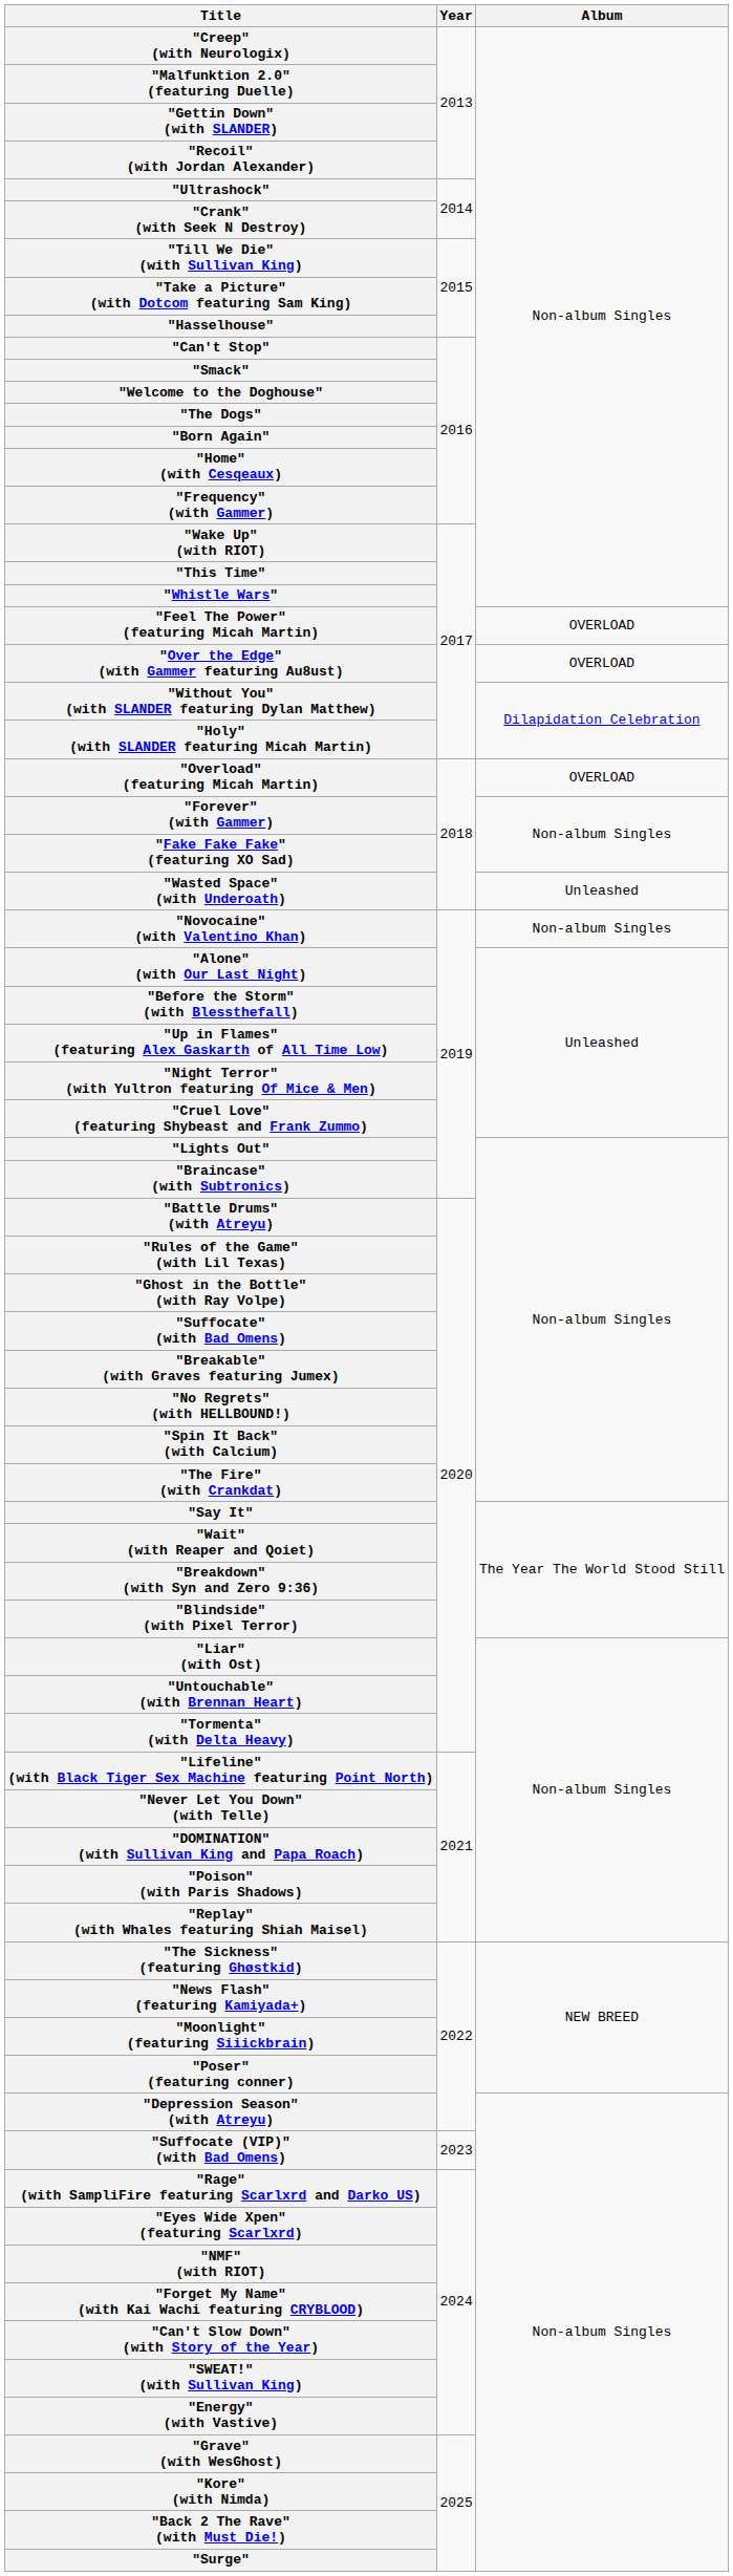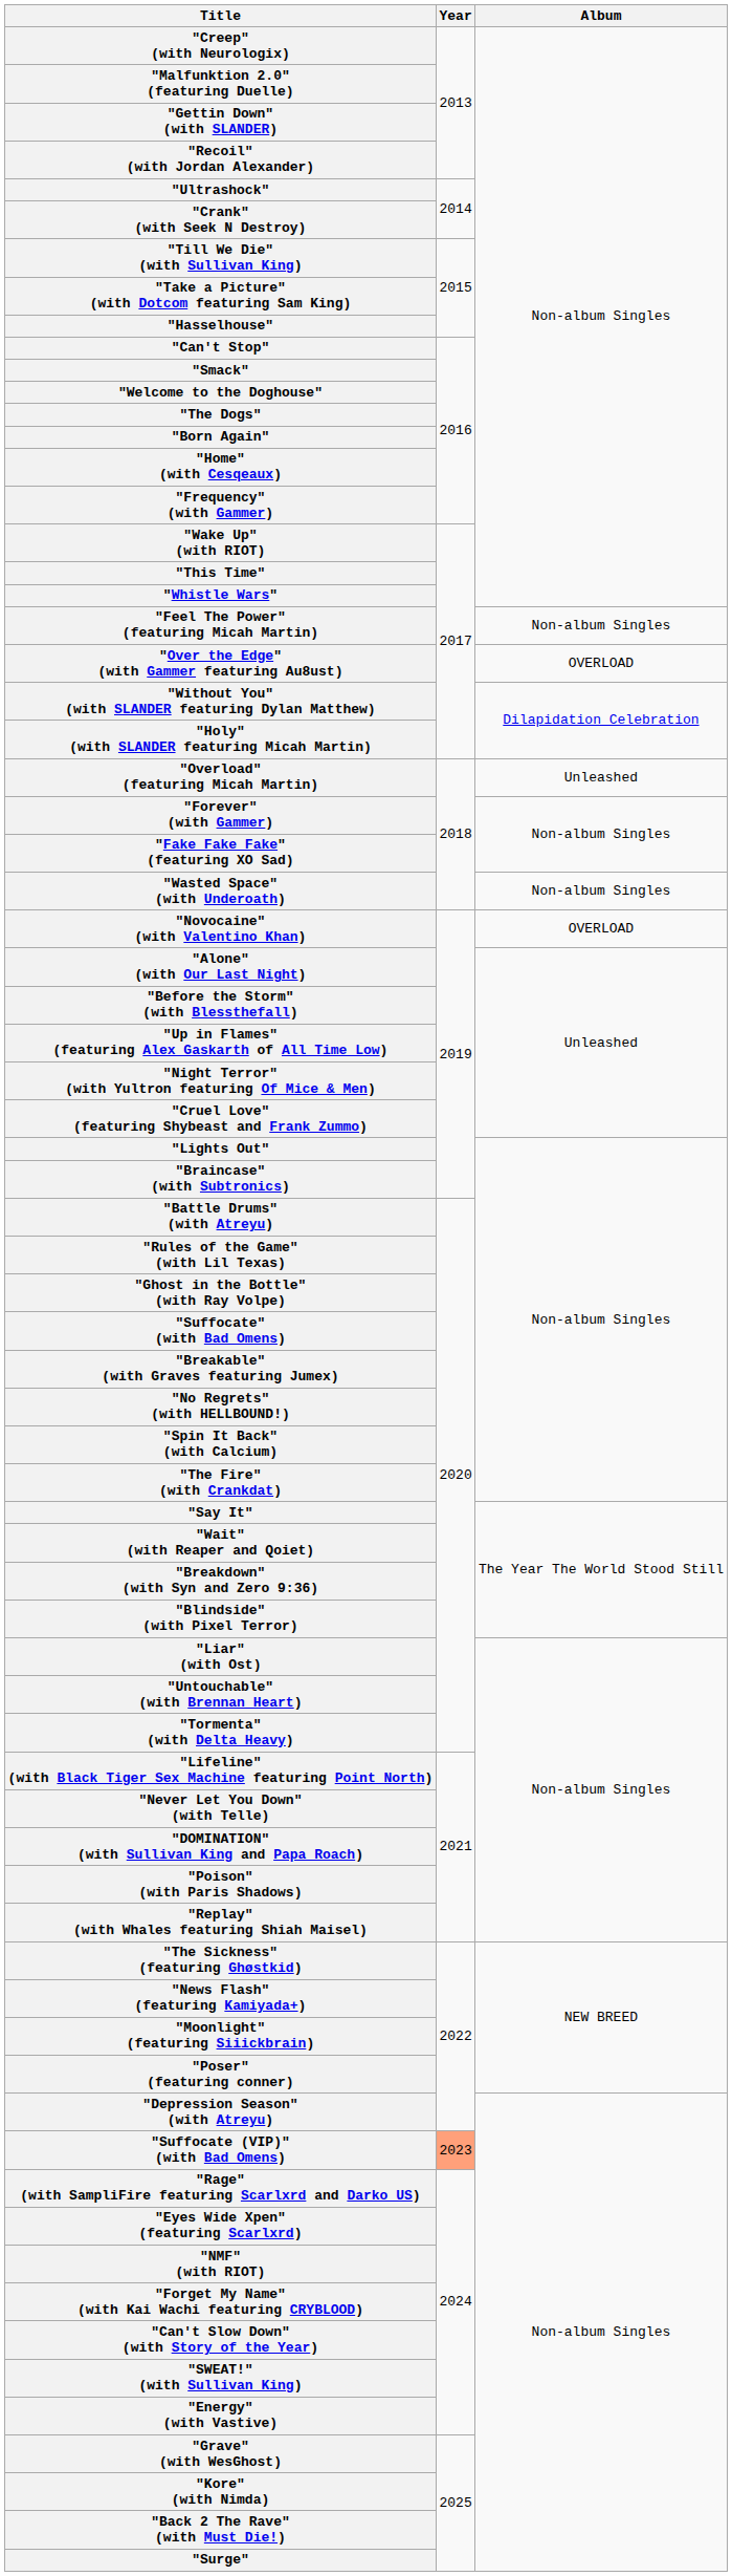"Feel The Power" (featuring Micah Martin) | Album: OVERLOAD -> Non-album Singles
"Overload" (featuring Micah Martin) | Album: OVERLOAD -> Unleashed
"Wasted Space" (with Underoath) | Album: Unleashed -> Non-album Singles
"Novocaine" (with Valentino Khan) | Album: Non-album Singles -> OVERLOAD
"Suffocate (VIP)" (with Bad Omens) | Year: no background -> lightsalmon background
